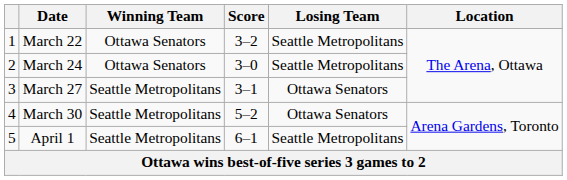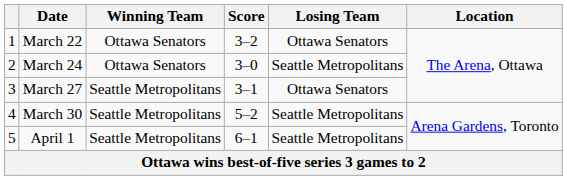March 22 | Losing Team: Seattle Metropolitans -> Ottawa Senators
March 30 | Losing Team: Ottawa Senators -> Seattle Metropolitans
